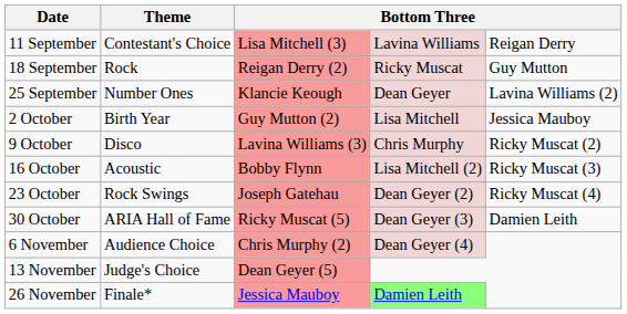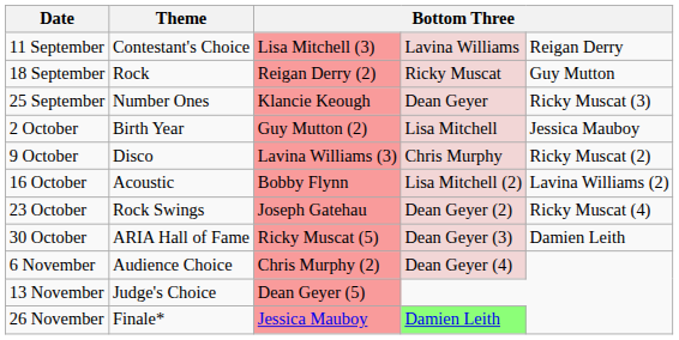25 September | column 5: Lavina Williams (2) -> Ricky Muscat (3)
16 October | column 5: Ricky Muscat (3) -> Lavina Williams (2)
